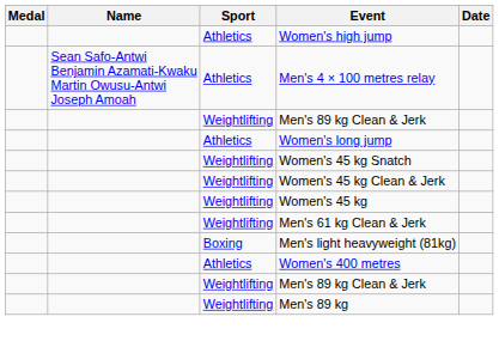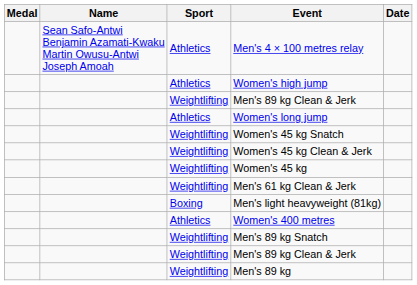rows swapped: Men's 4 × 100 metres relay <-> Women's high jump
+ row: Weightlifting | Men's 89 kg Snatch
